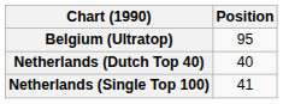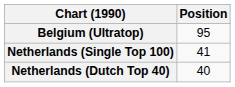rows swapped: Netherlands (Dutch Top 40) <-> Netherlands (Single Top 100)
